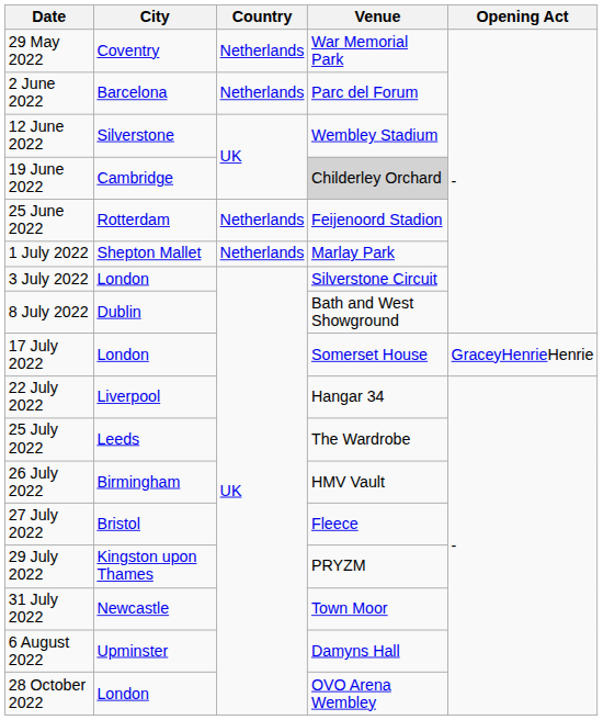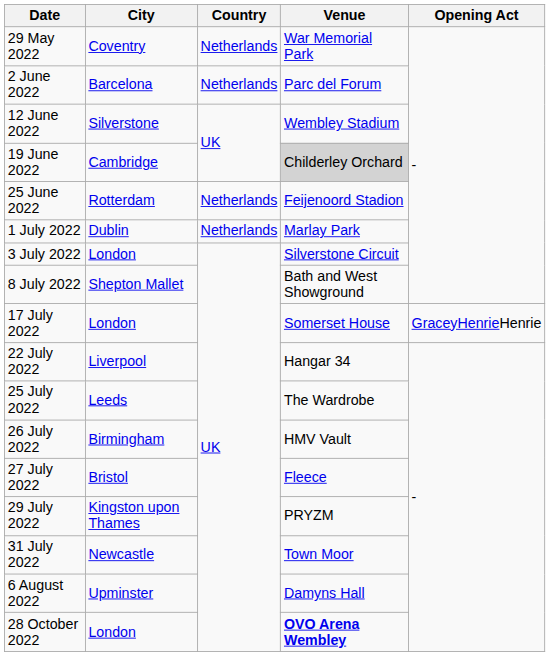1 July 2022 | City: Shepton Mallet -> Dublin
8 July 2022 | City: Dublin -> Shepton Mallet
28 October 2022 | Venue: normal -> bold
